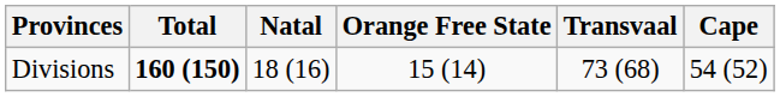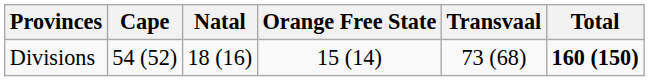columns swapped: Cape <-> Total
